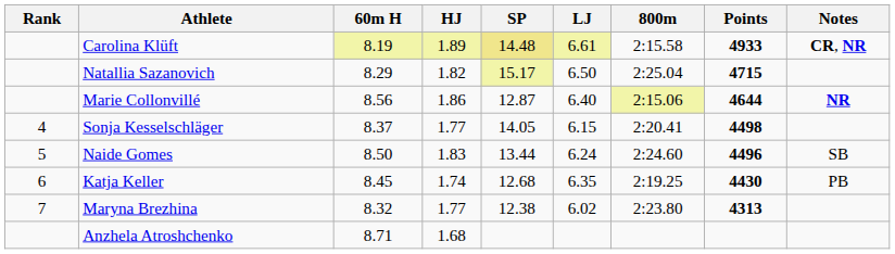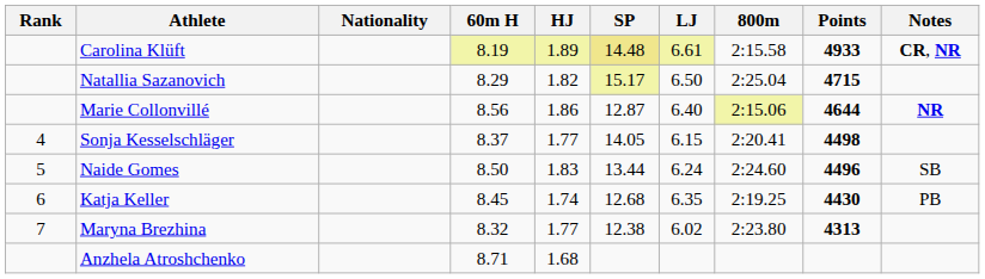+ column: Nationality
